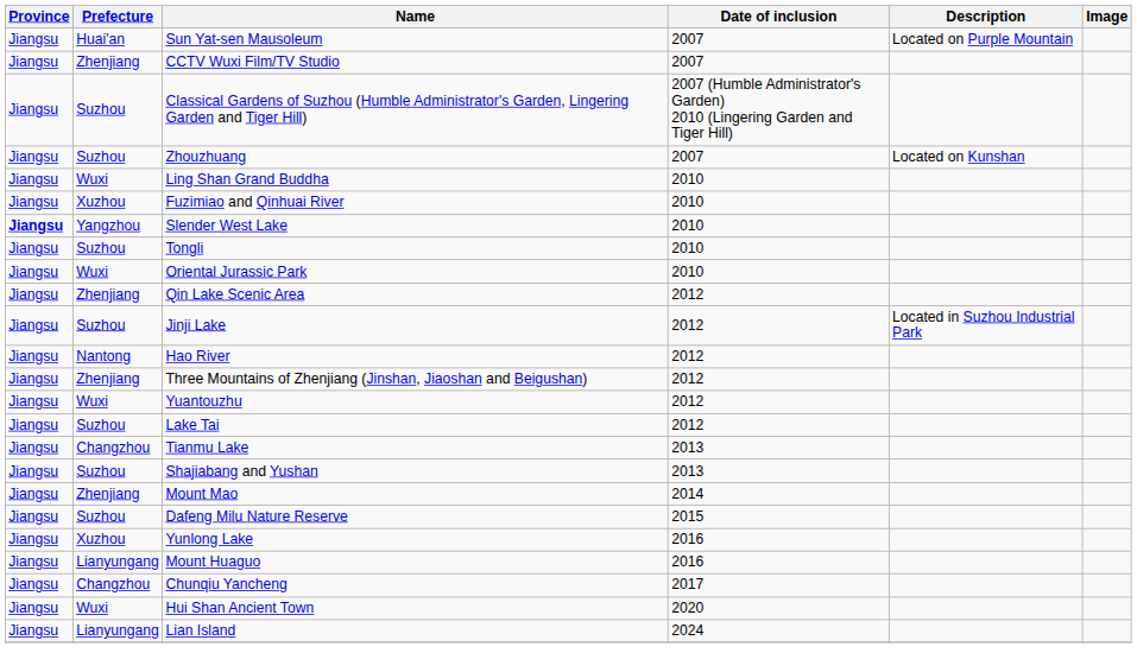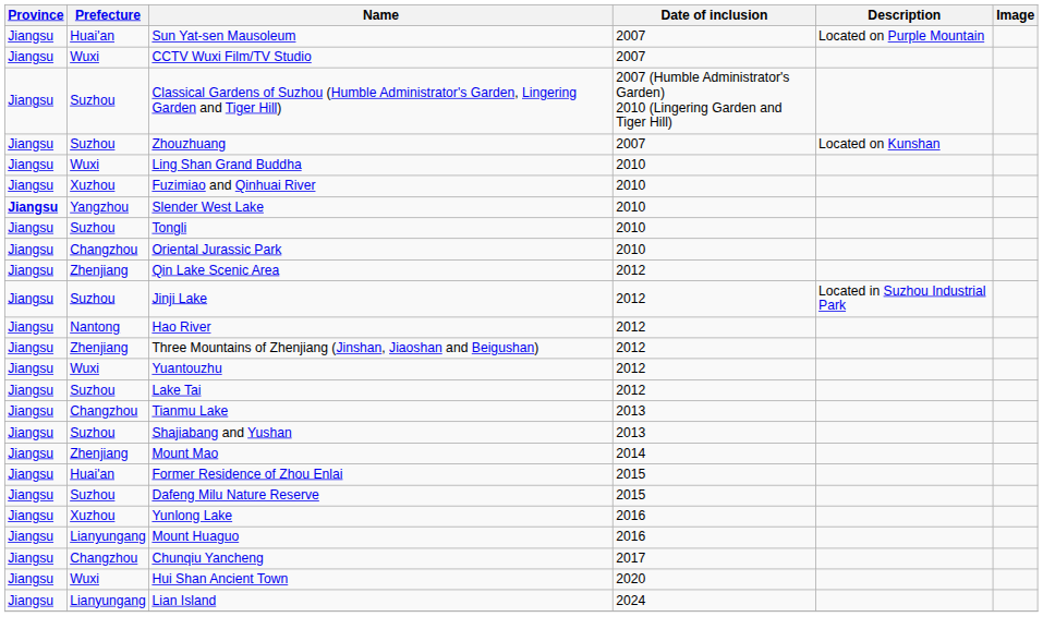CCTV Wuxi Film/TV Studio | Prefecture: Zhenjiang -> Wuxi
Oriental Jurassic Park | Prefecture: Wuxi -> Changzhou
+ row: Jiangsu | Huai'an | Former Residence of Zhou Enlai | 2015
